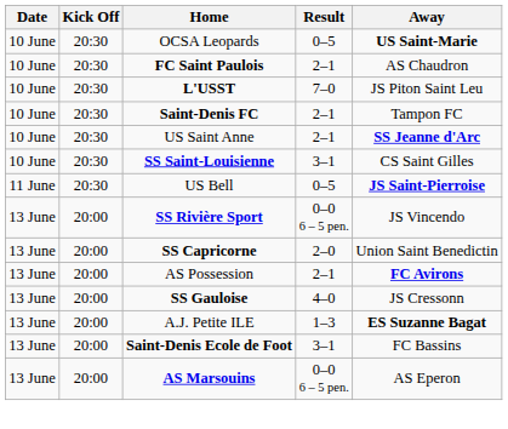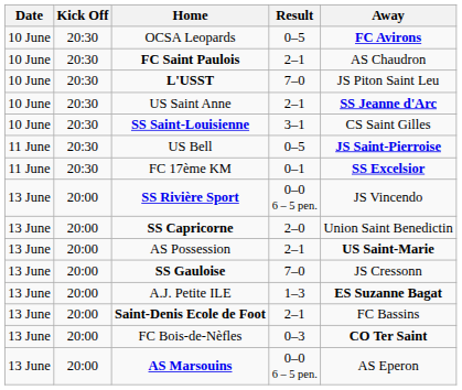OCSA Leopards | Away: US Saint-Marie -> FC Avirons
- row: 10 June | 20:30 | Saint-Denis FC | 2–1 | Tampon FC
+ row: 11 June | 20:30 | FC 17ème KM | 0–1 | SS Excelsior
AS Possession | Away: FC Avirons -> US Saint-Marie
SS Gauloise | Result: 4–0 -> 7–0
Saint-Denis Ecole de Foot | Result: 3–1 -> 2–1
+ row: 13 June | 20:00 | FC Bois-de-Nèfles | 0–3 | CO Ter Saint
